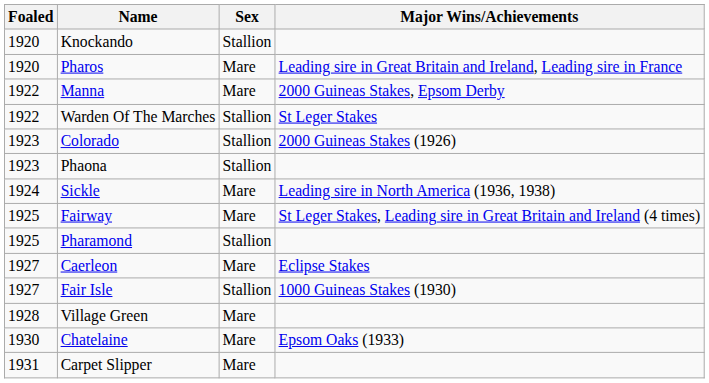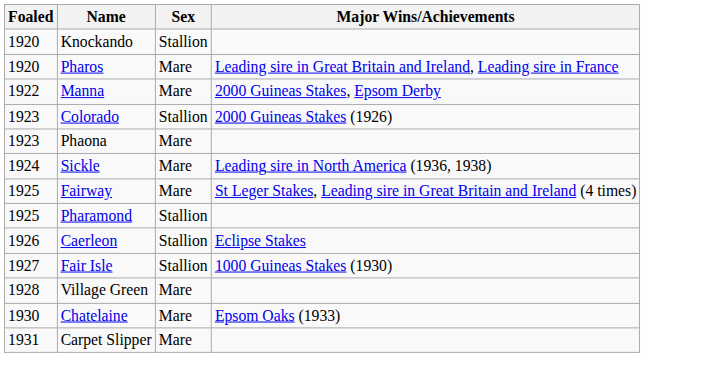- row: 1922 | Warden Of The Marches | Stallion | St Leger Stakes
Phaona | Sex: Stallion -> Mare
Caerleon | Foaled: 1927 -> 1926
Caerleon | Sex: Mare -> Stallion
